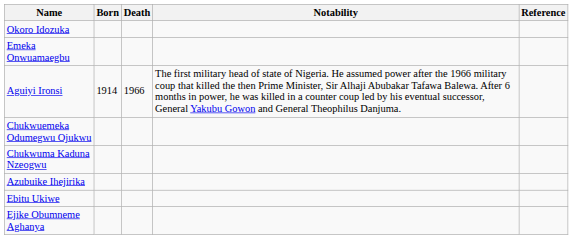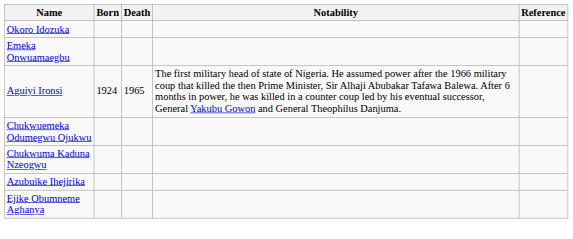Aguiyi Ironsi | Born: 1914 -> 1924
Aguiyi Ironsi | Death: 1966 -> 1965
- row: Ebitu Ukiwe
